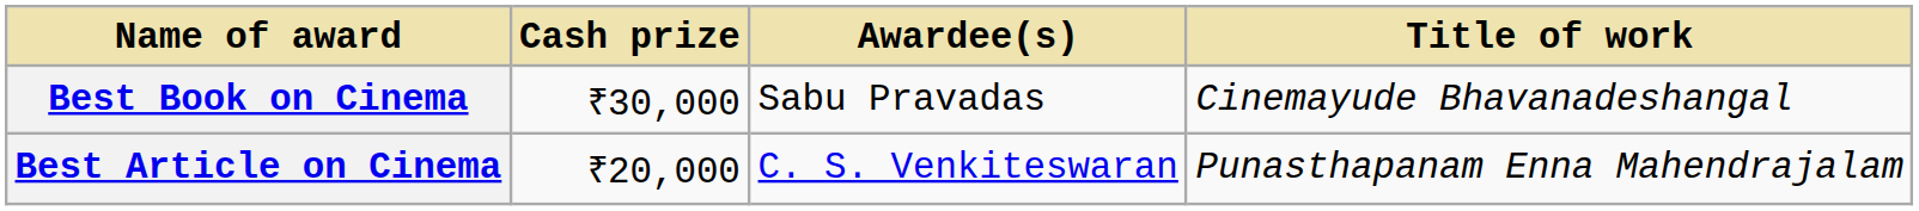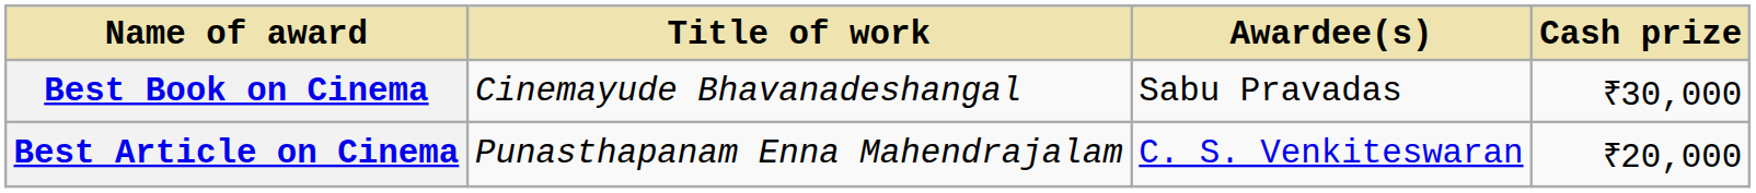columns swapped: Title of work <-> Cash prize
